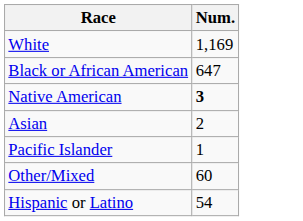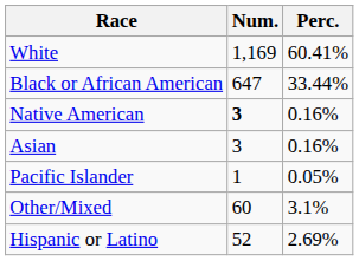+ column: Perc. | 60.41% | 33.44% | 0.16% | 0.16% | 0.05% | 3.1% | 2.69%
Asian | Num.: 2 -> 3
Hispanic or Latino | Num.: 54 -> 52
